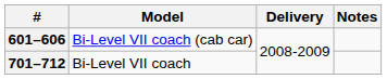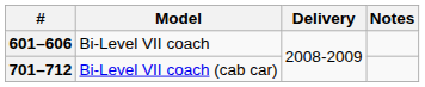601–606 | Model: Bi-Level VII coach (cab car) -> Bi-Level VII coach
701–712 | Model: Bi-Level VII coach -> Bi-Level VII coach (cab car)
